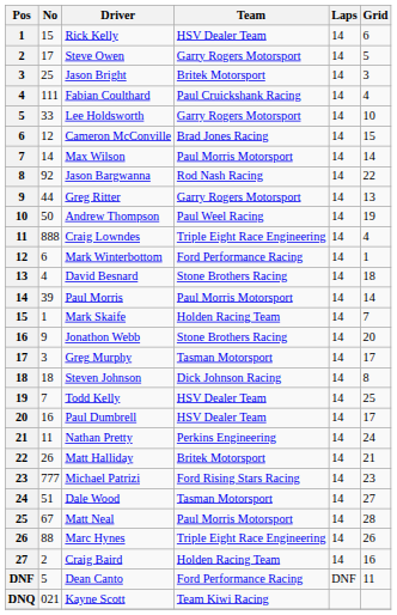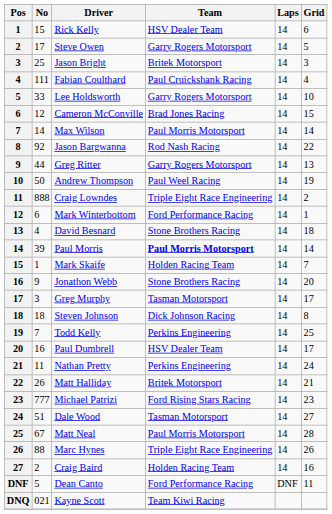Craig Lowndes | Grid: 4 -> 2
Paul Morris | Team: normal -> bold
Todd Kelly | Team: HSV Dealer Team -> Perkins Engineering
